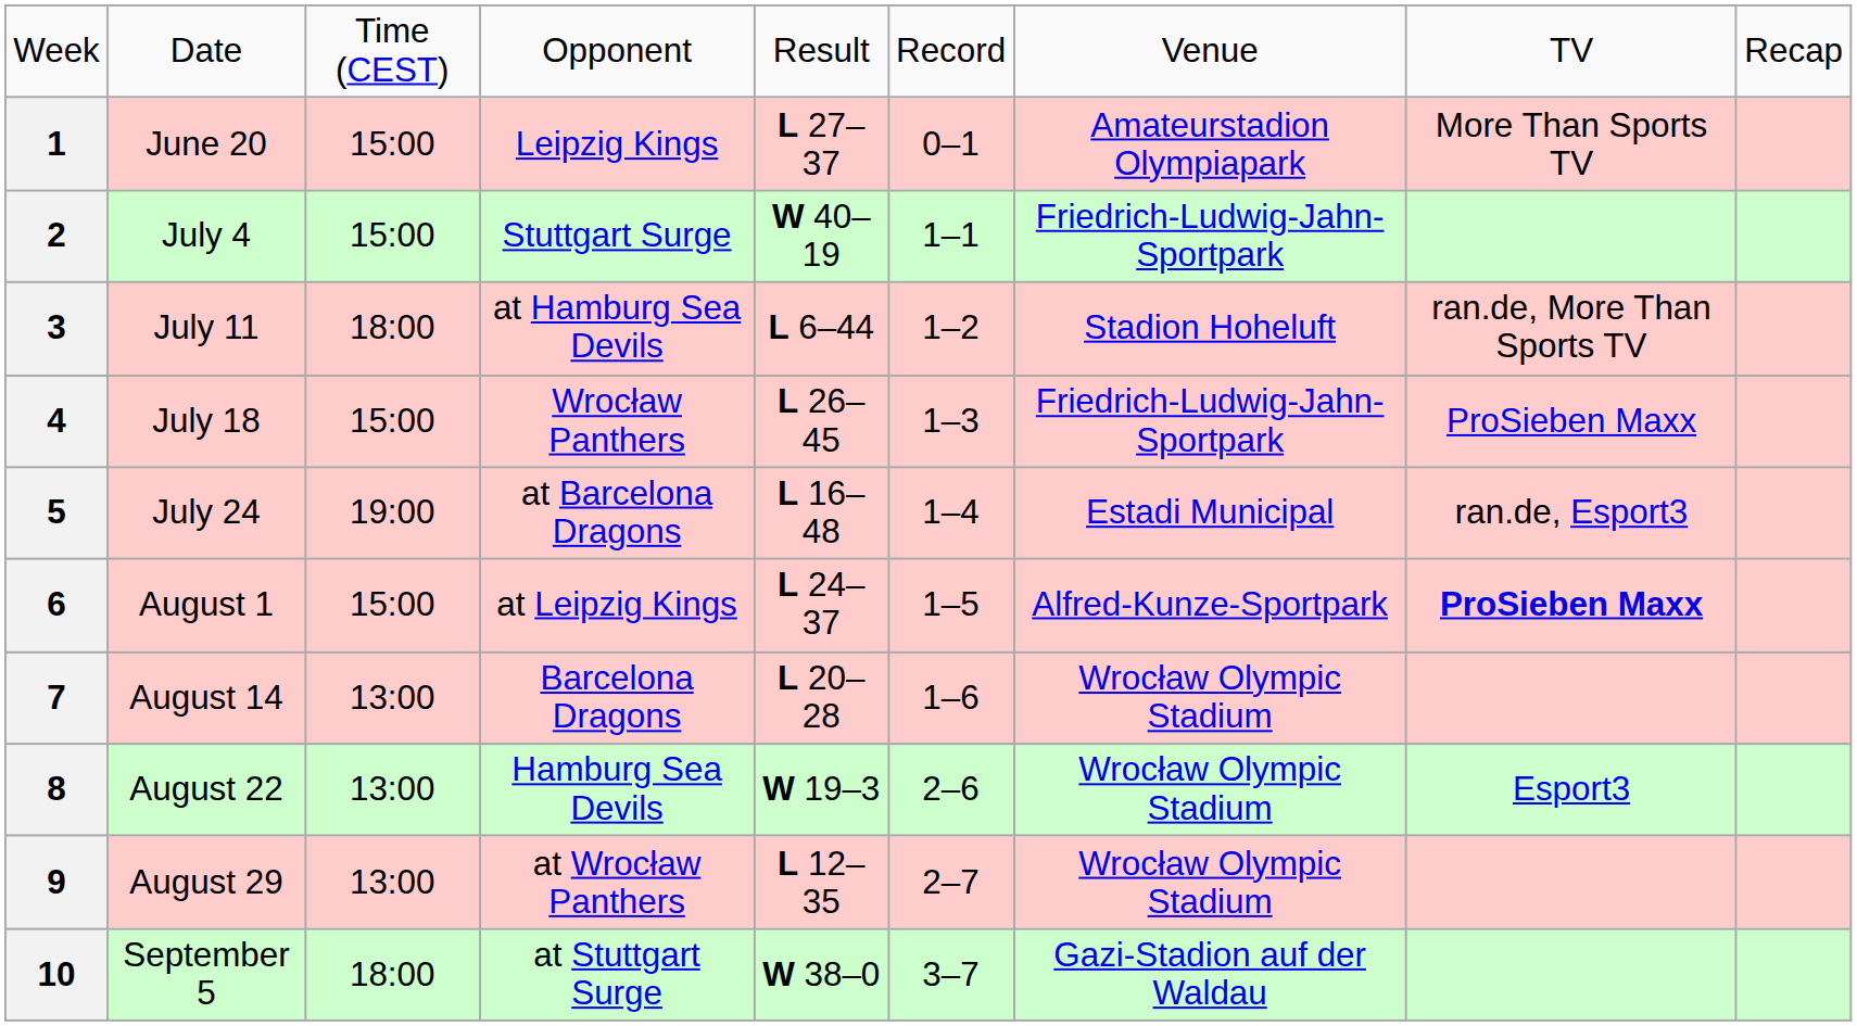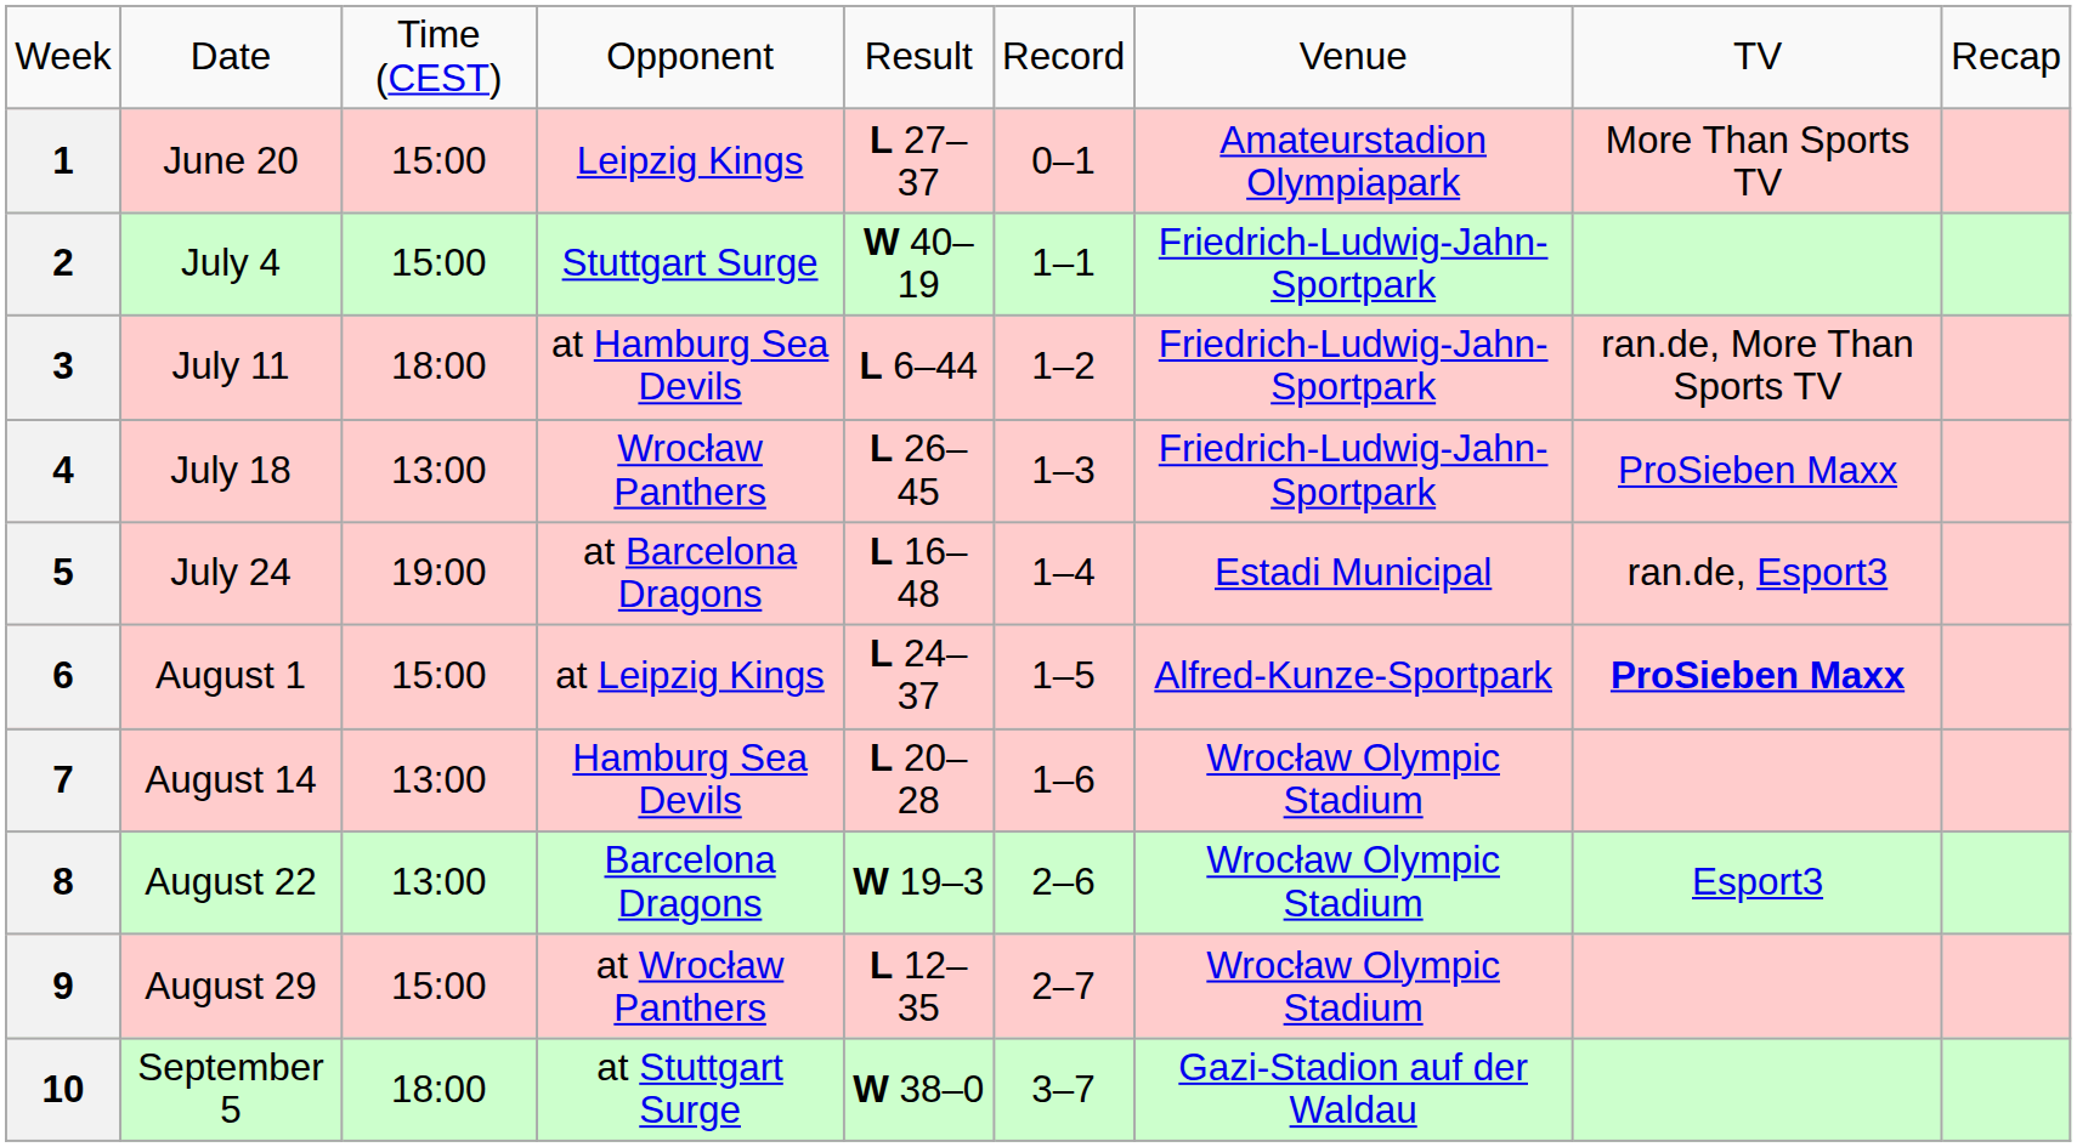3 | column 7: Stadion Hoheluft -> Friedrich-Ludwig-Jahn-Sportpark
4 | column 3: 15:00 -> 13:00
7 | column 4: Barcelona Dragons -> Hamburg Sea Devils
8 | column 4: Hamburg Sea Devils -> Barcelona Dragons
9 | column 3: 13:00 -> 15:00
